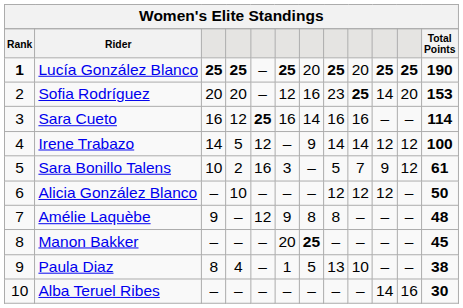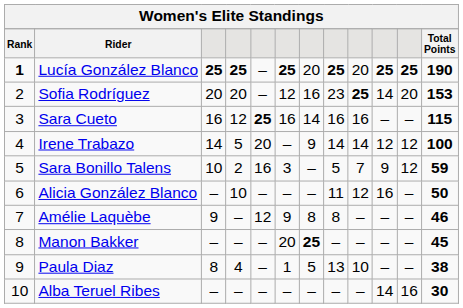Sara Cueto | Total Points: 114 -> 115
Irene Trabazo | column 5: 12 -> 20
Sara Bonillo Talens | Total Points: 61 -> 59
Alicia González Blanco | column 8: 12 -> 11
Alicia González Blanco | column 10: 12 -> 16
Amélie Laquèbe | Total Points: 48 -> 46
